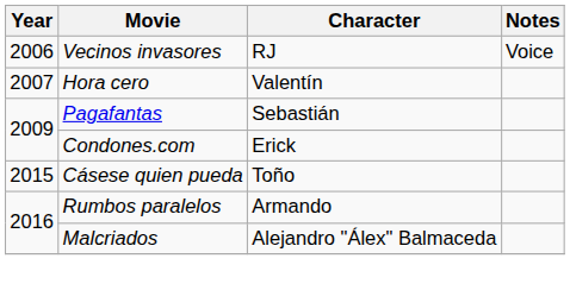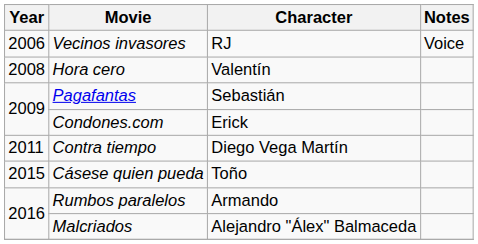Hora cero | Year: 2007 -> 2008
+ row: 2011 | Contra tiempo | Diego Vega Martín
